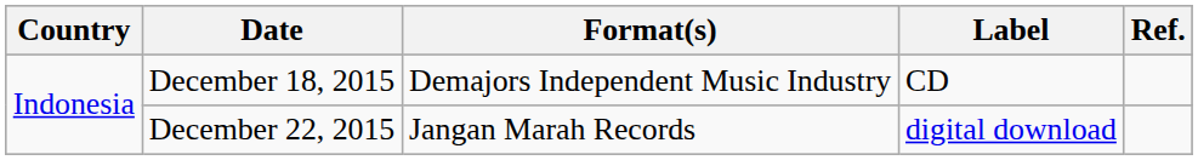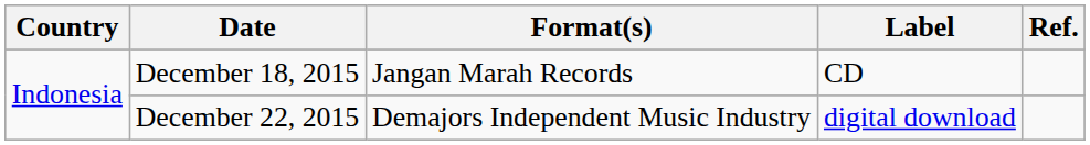December 18, 2015 | Format(s): Demajors Independent Music Industry -> Jangan Marah Records
December 22, 2015 | Format(s): Jangan Marah Records -> Demajors Independent Music Industry
